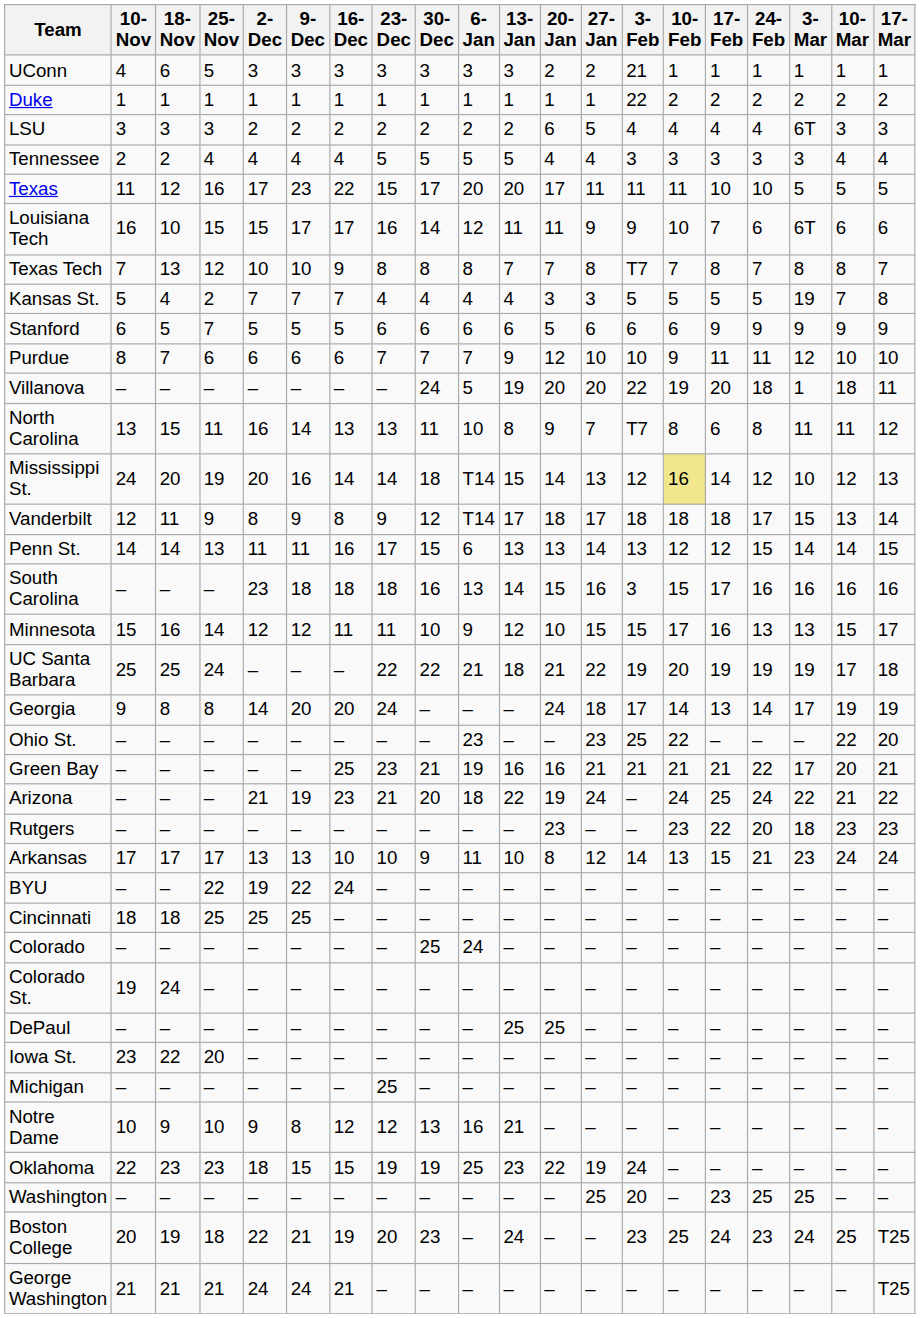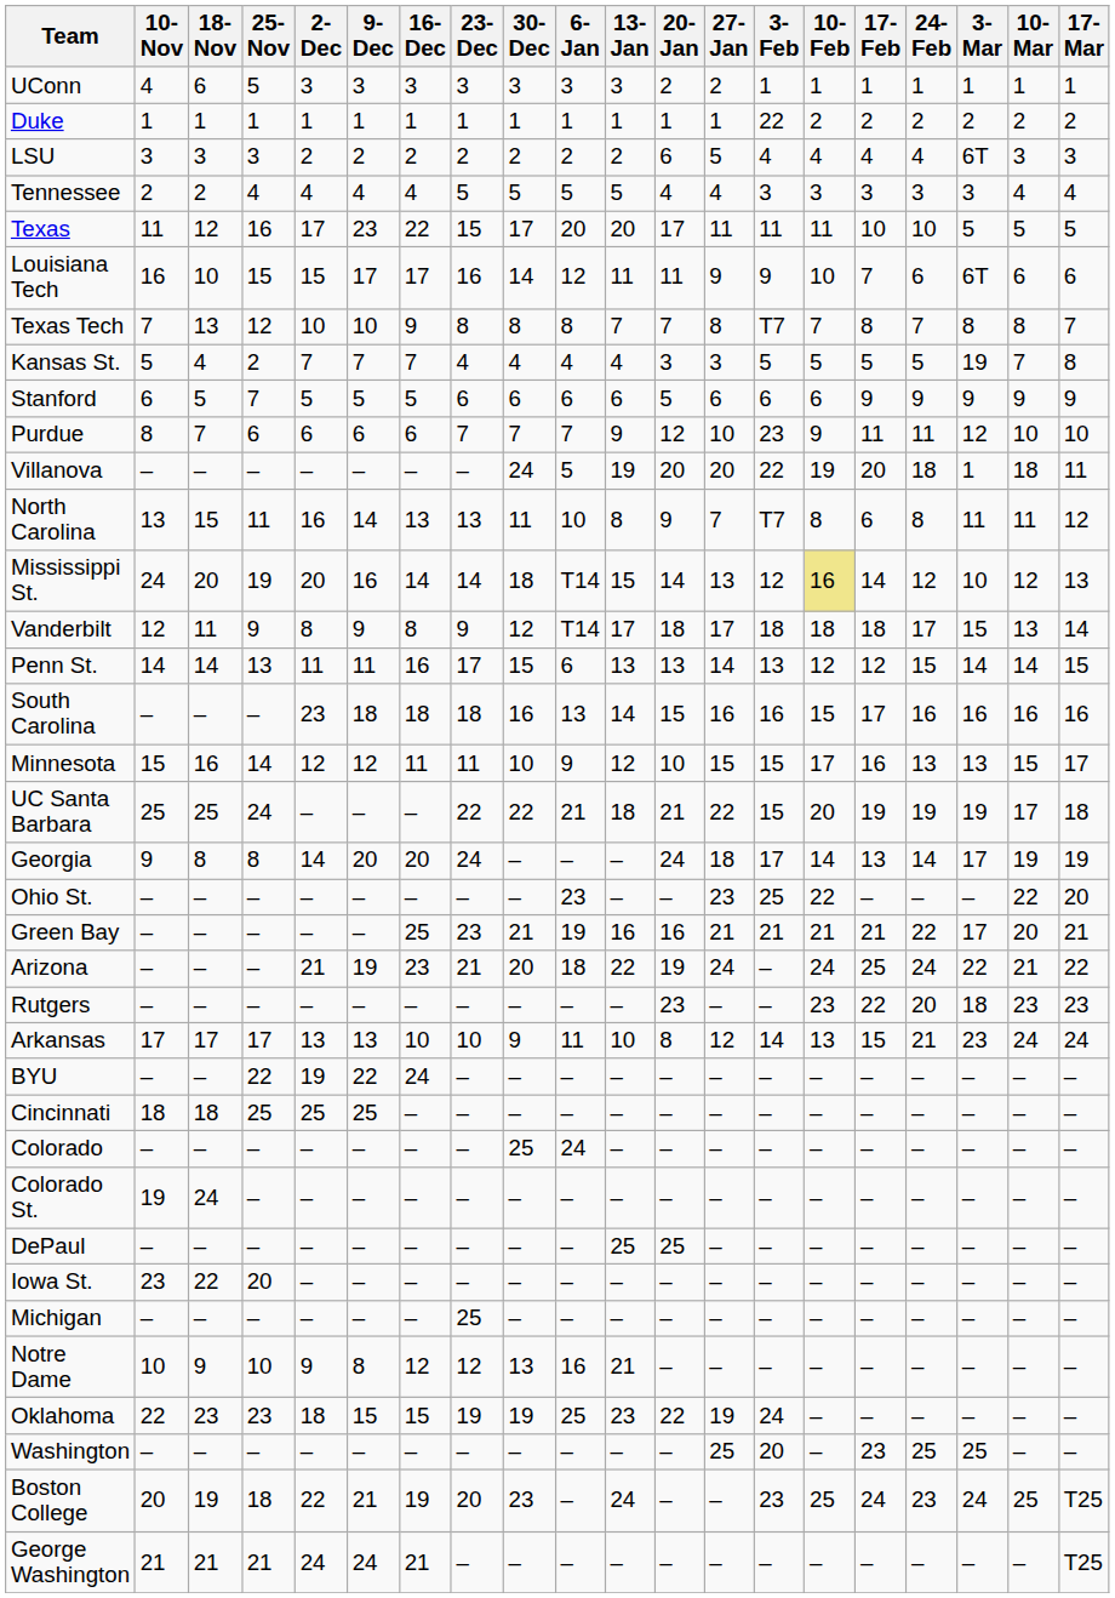UConn | 3-Feb: 21 -> 1
Purdue | 3-Feb: 10 -> 23
South Carolina | 3-Feb: 3 -> 16
UC Santa Barbara | 3-Feb: 19 -> 15
